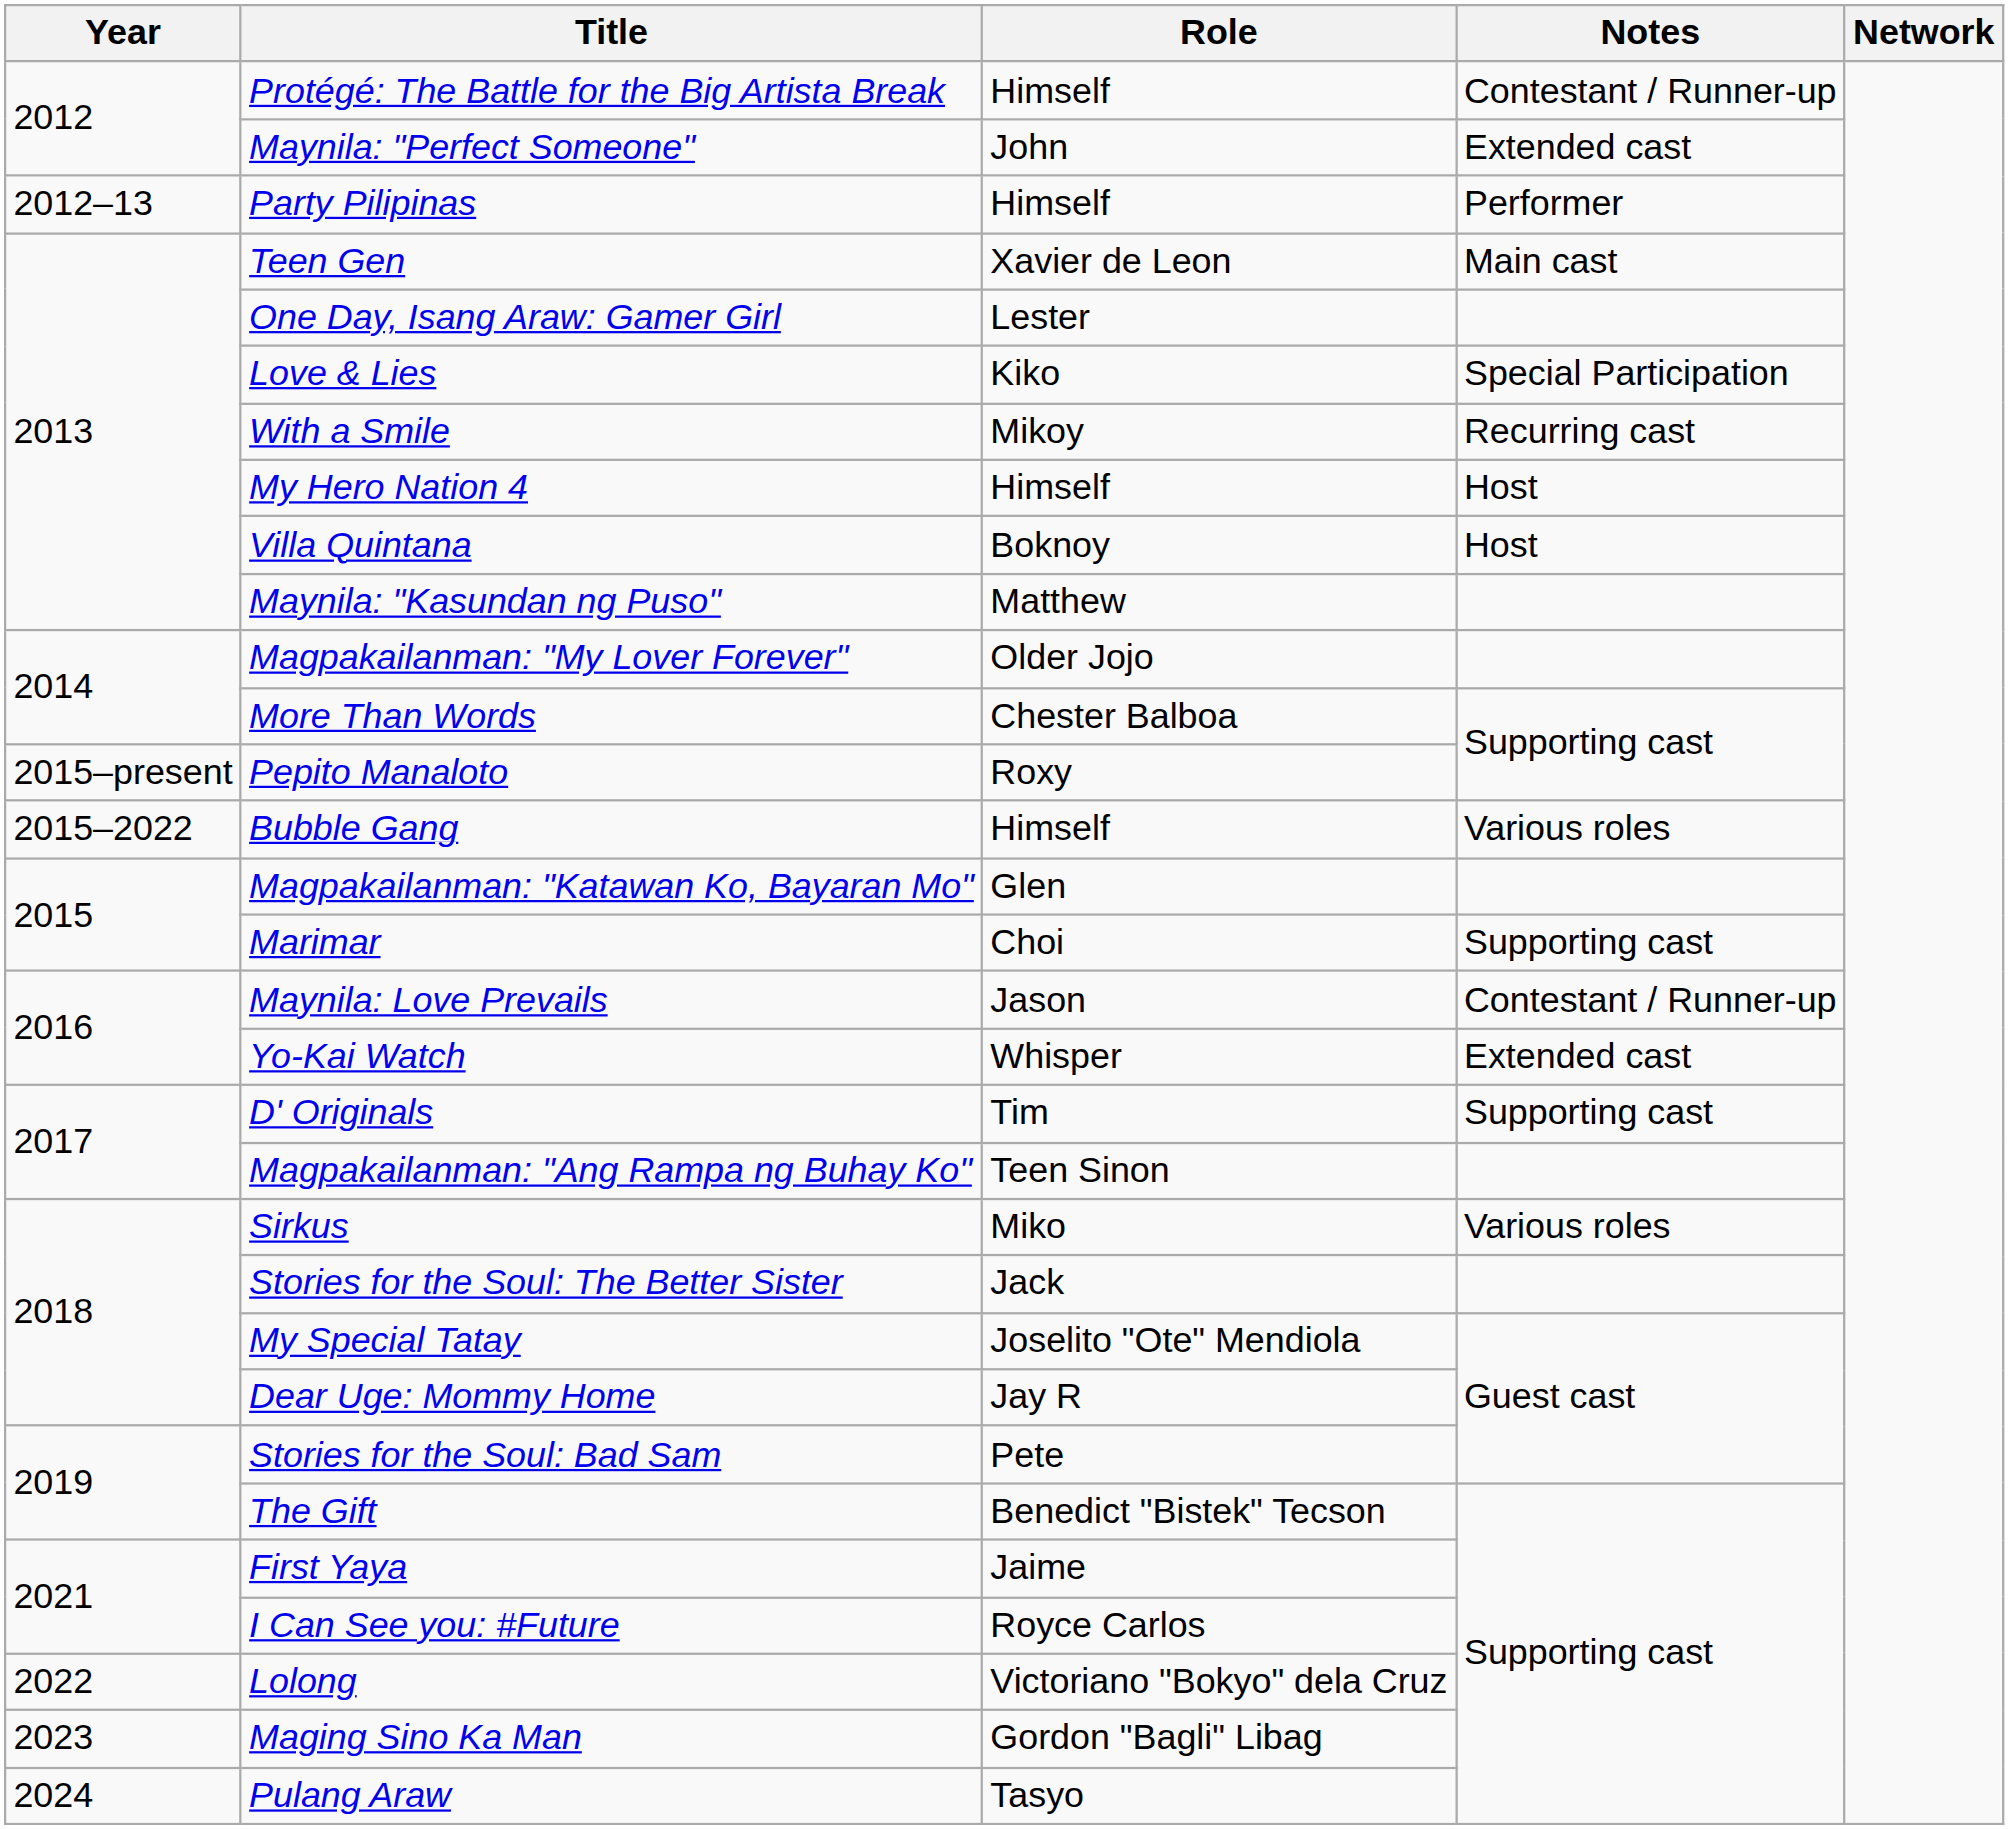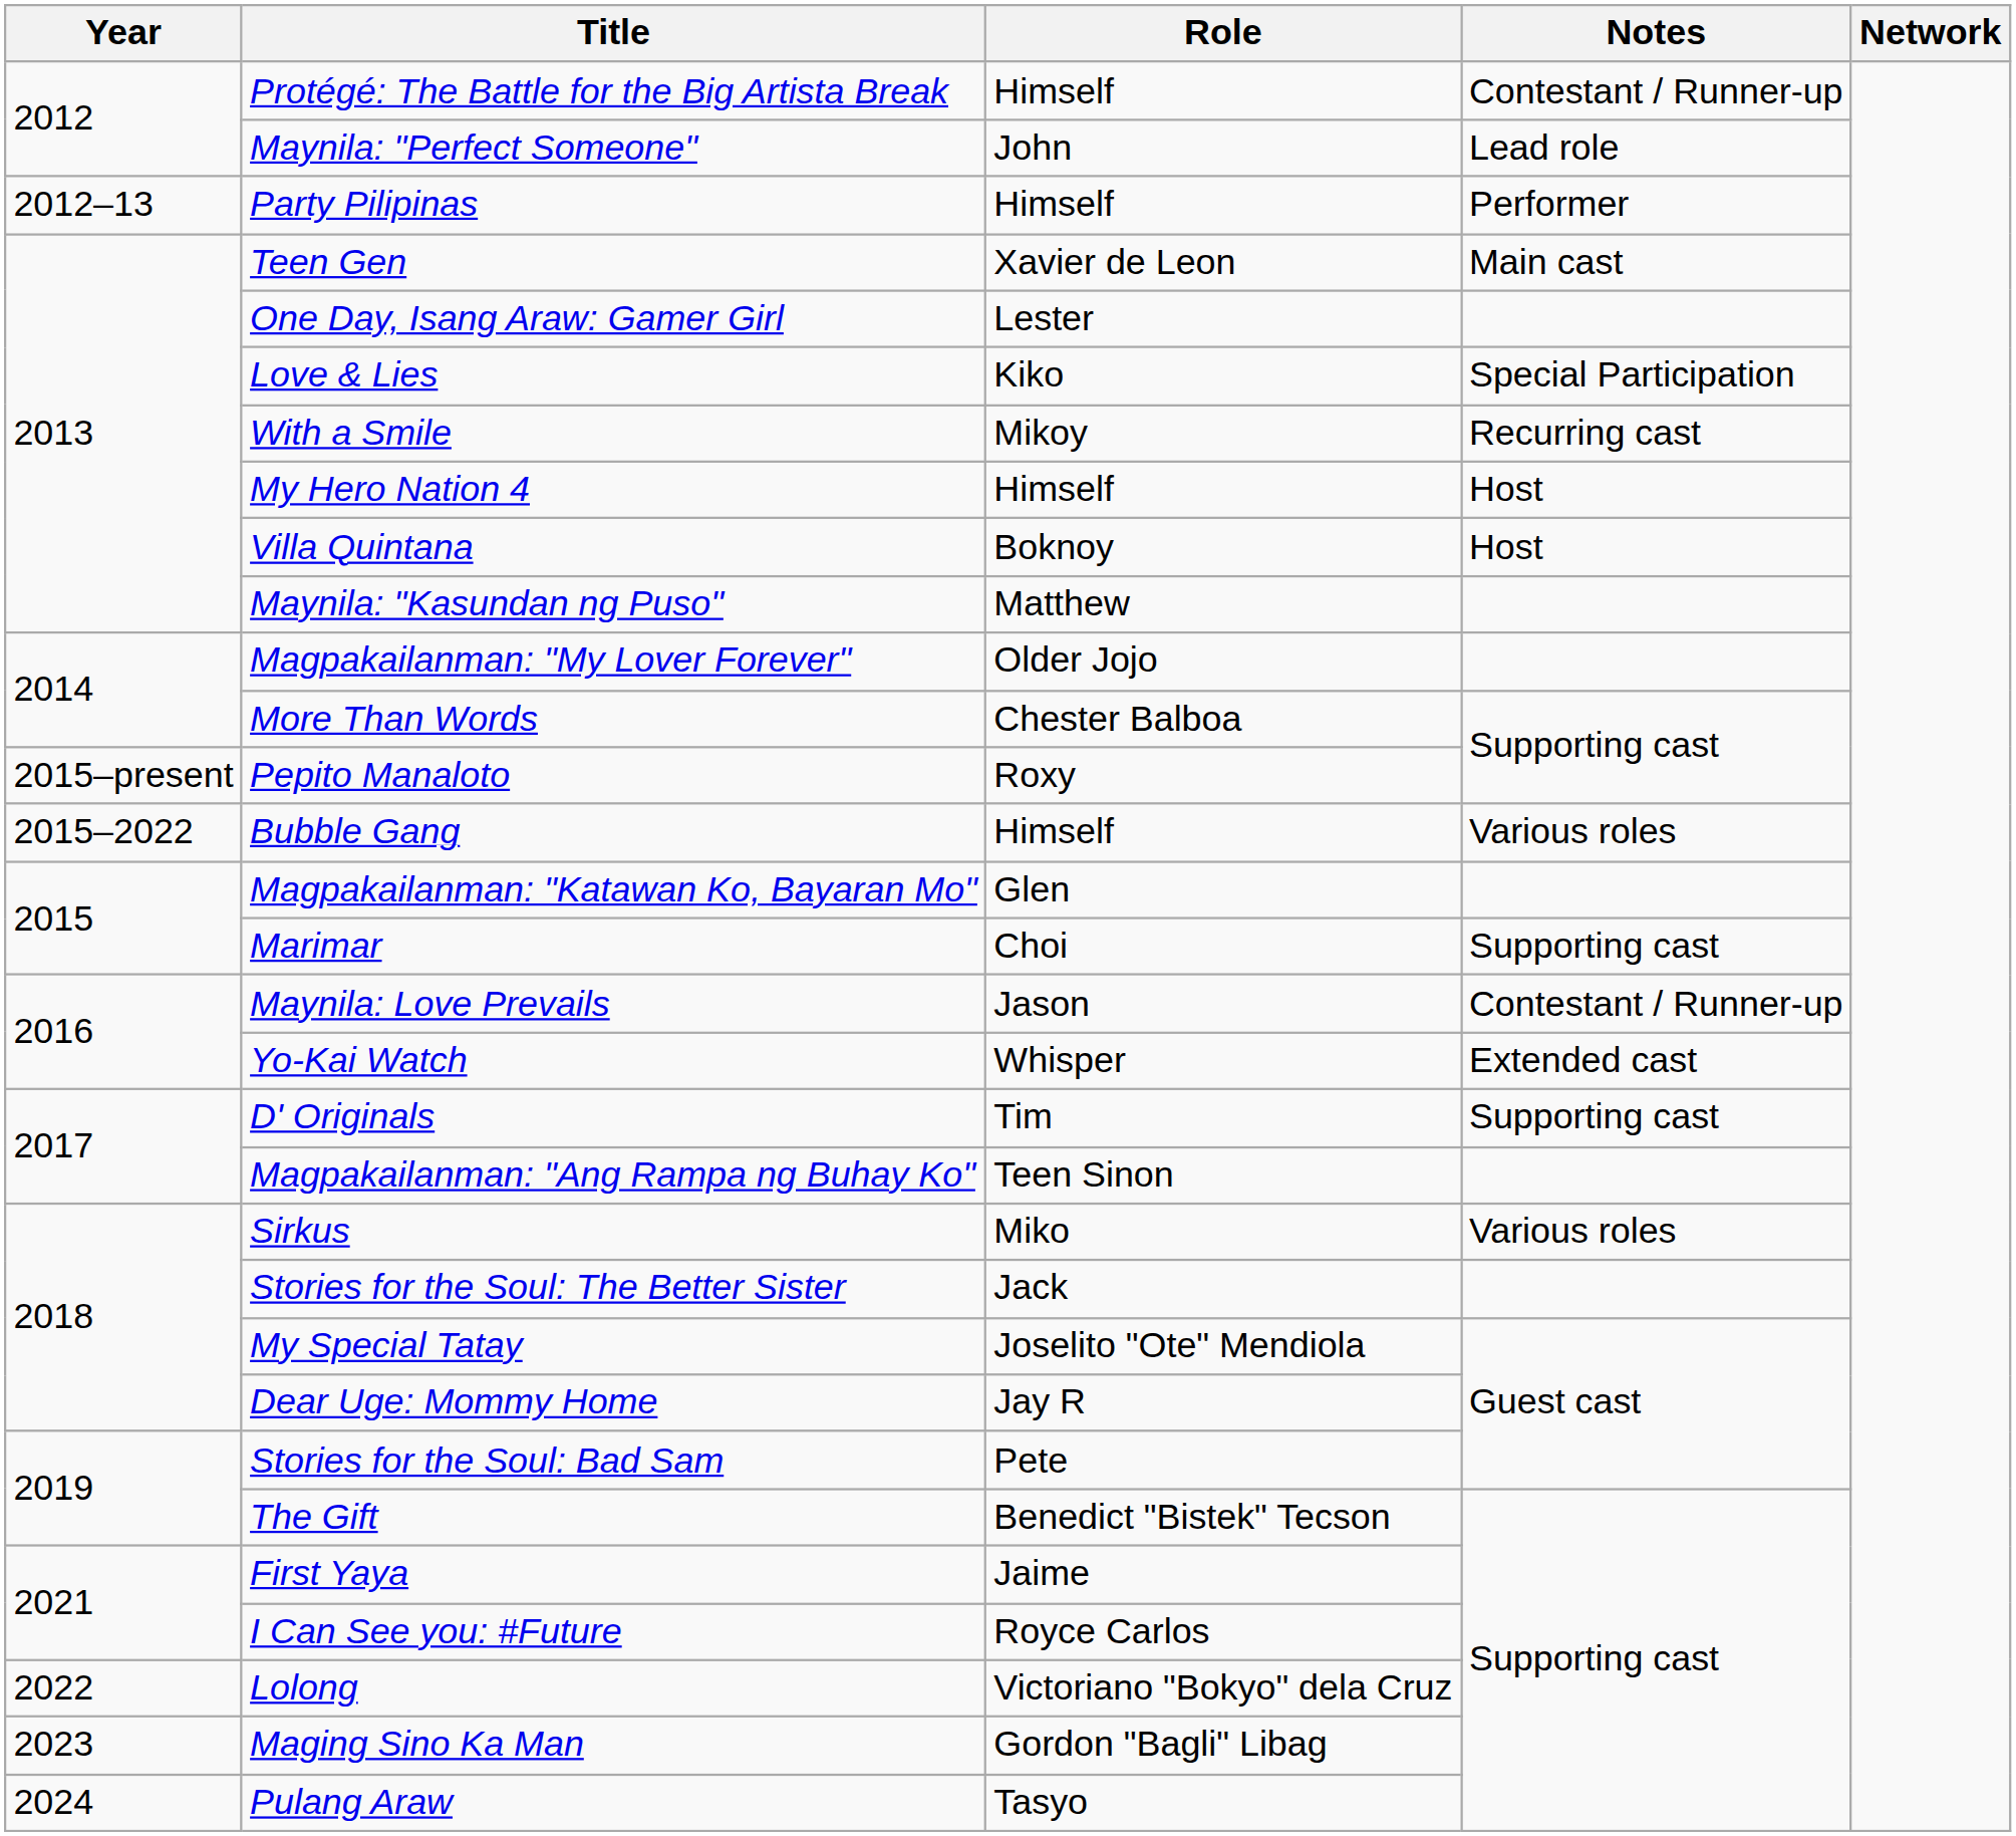Maynila: "Perfect Someone" | Notes: Extended cast -> Lead role
